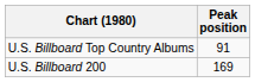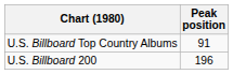U.S. Billboard 200 | Peak position: 169 -> 196
